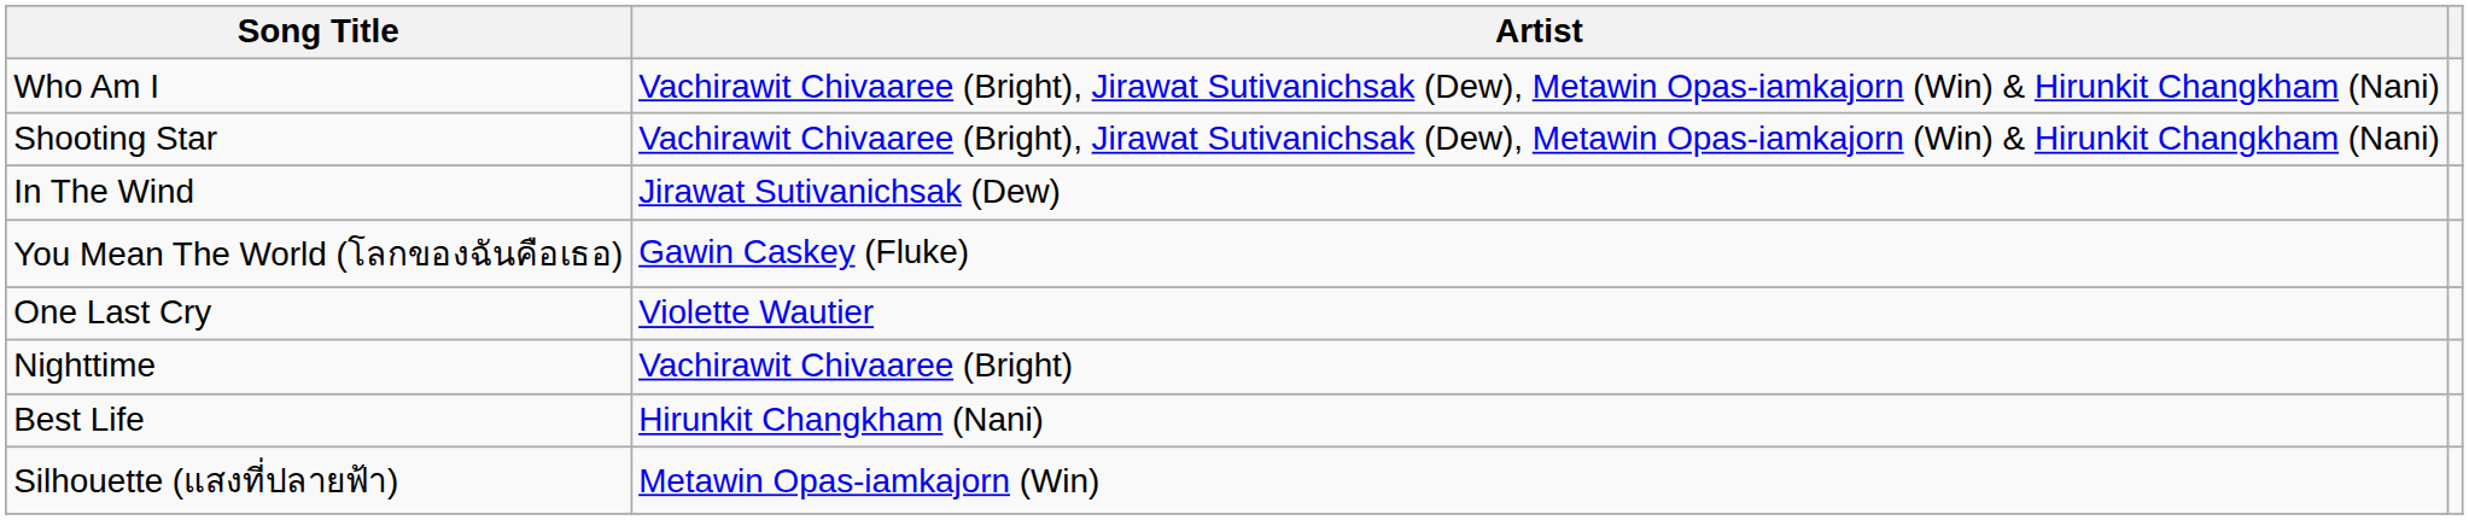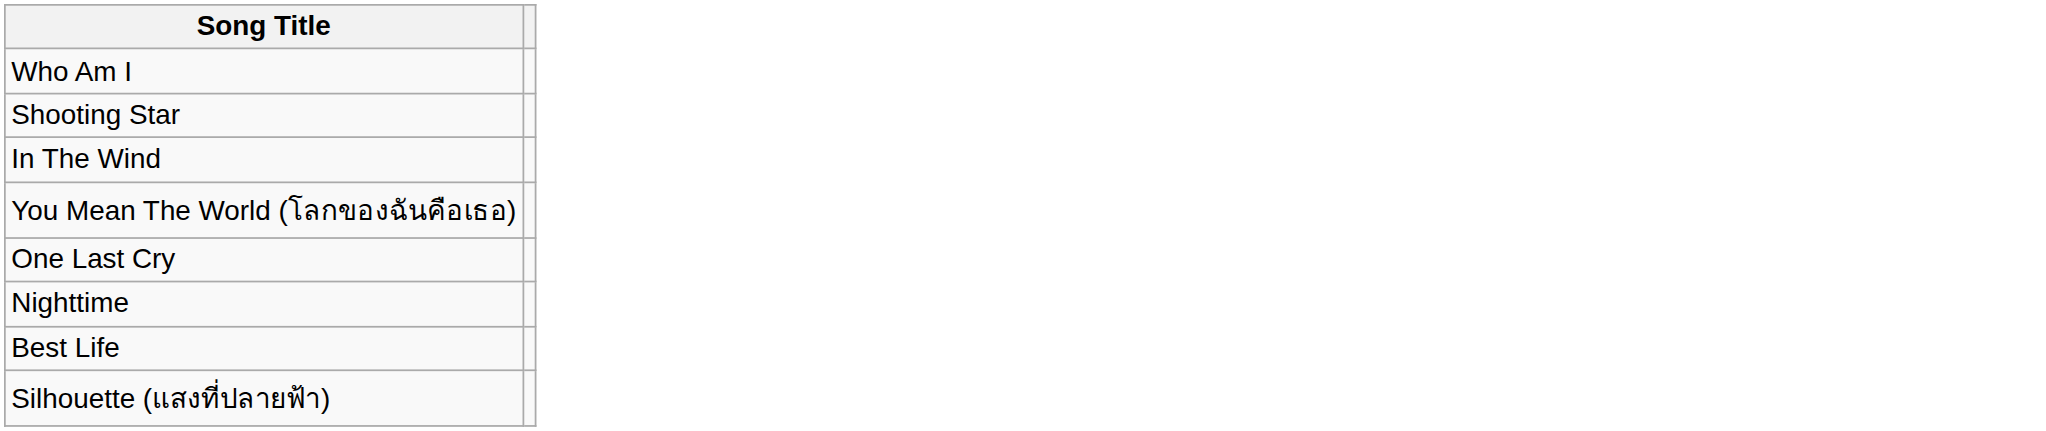- column: Artist | Vachirawit Chivaaree (Bright), Jirawat Sutivanichsak (Dew), Metawin Opas-iamkajorn (Win) & Hirunkit Changkham (Nani) | Vachirawit Chivaaree (Bright), Jirawat Sutivanichsak (Dew), Metawin Opas-iamkajorn (Win) & Hirunkit Changkham (Nani) | Jirawat Sutivanichsak (Dew) | Gawin Caskey (Fluke) | Violette Wautier | Vachirawit Chivaaree (Bright) | Hirunkit Changkham (Nani) | Metawin Opas-iamkajorn (Win)
